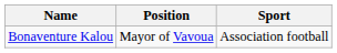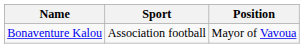columns swapped: Sport <-> Position
